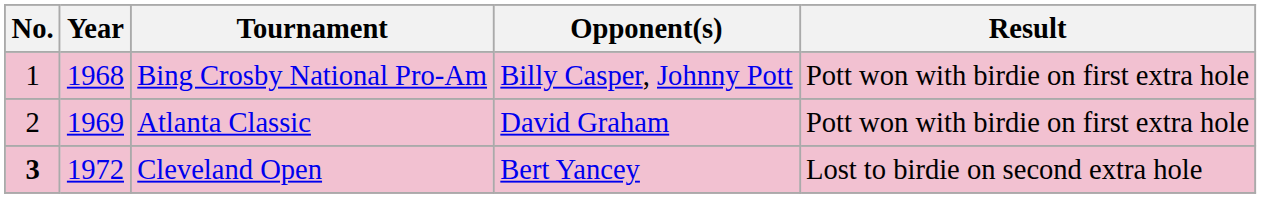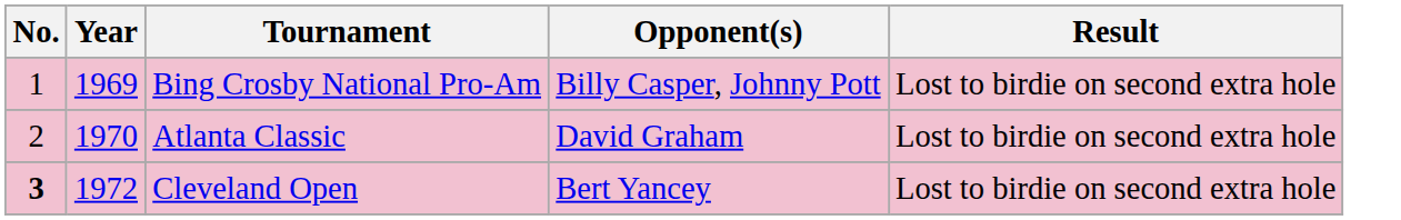Bing Crosby National Pro-Am | Year: 1968 -> 1969
Bing Crosby National Pro-Am | Result: Pott won with birdie on first extra hole -> Lost to birdie on second extra hole
Atlanta Classic | Year: 1969 -> 1970
Atlanta Classic | Result: Pott won with birdie on first extra hole -> Lost to birdie on second extra hole
